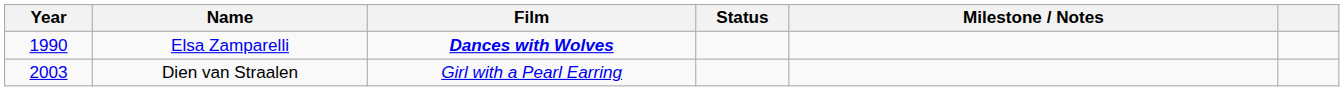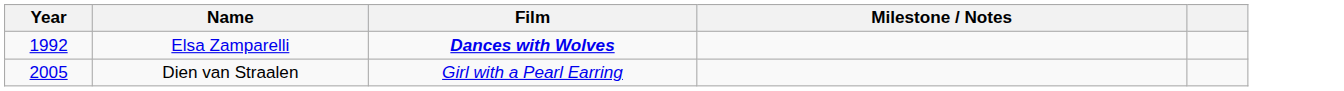- column: Status
Elsa Zamparelli | Year: 1990 -> 1992
Dien van Straalen | Year: 2003 -> 2005
